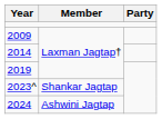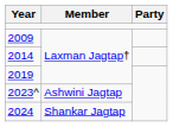2023^ | Member: Shankar Jagtap -> Ashwini Jagtap
2024 | Member: Ashwini Jagtap -> Shankar Jagtap
